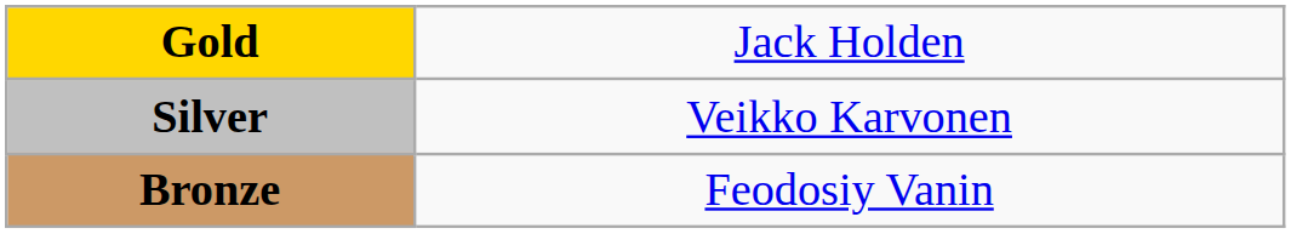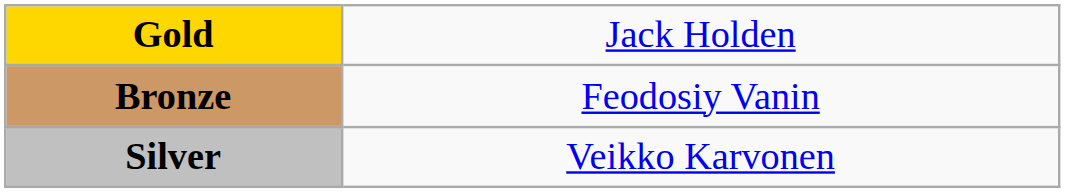rows swapped: Silver <-> Bronze
